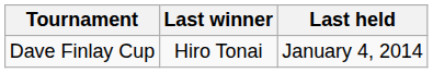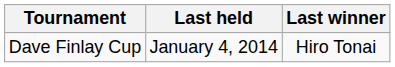columns swapped: Last winner <-> Last held
